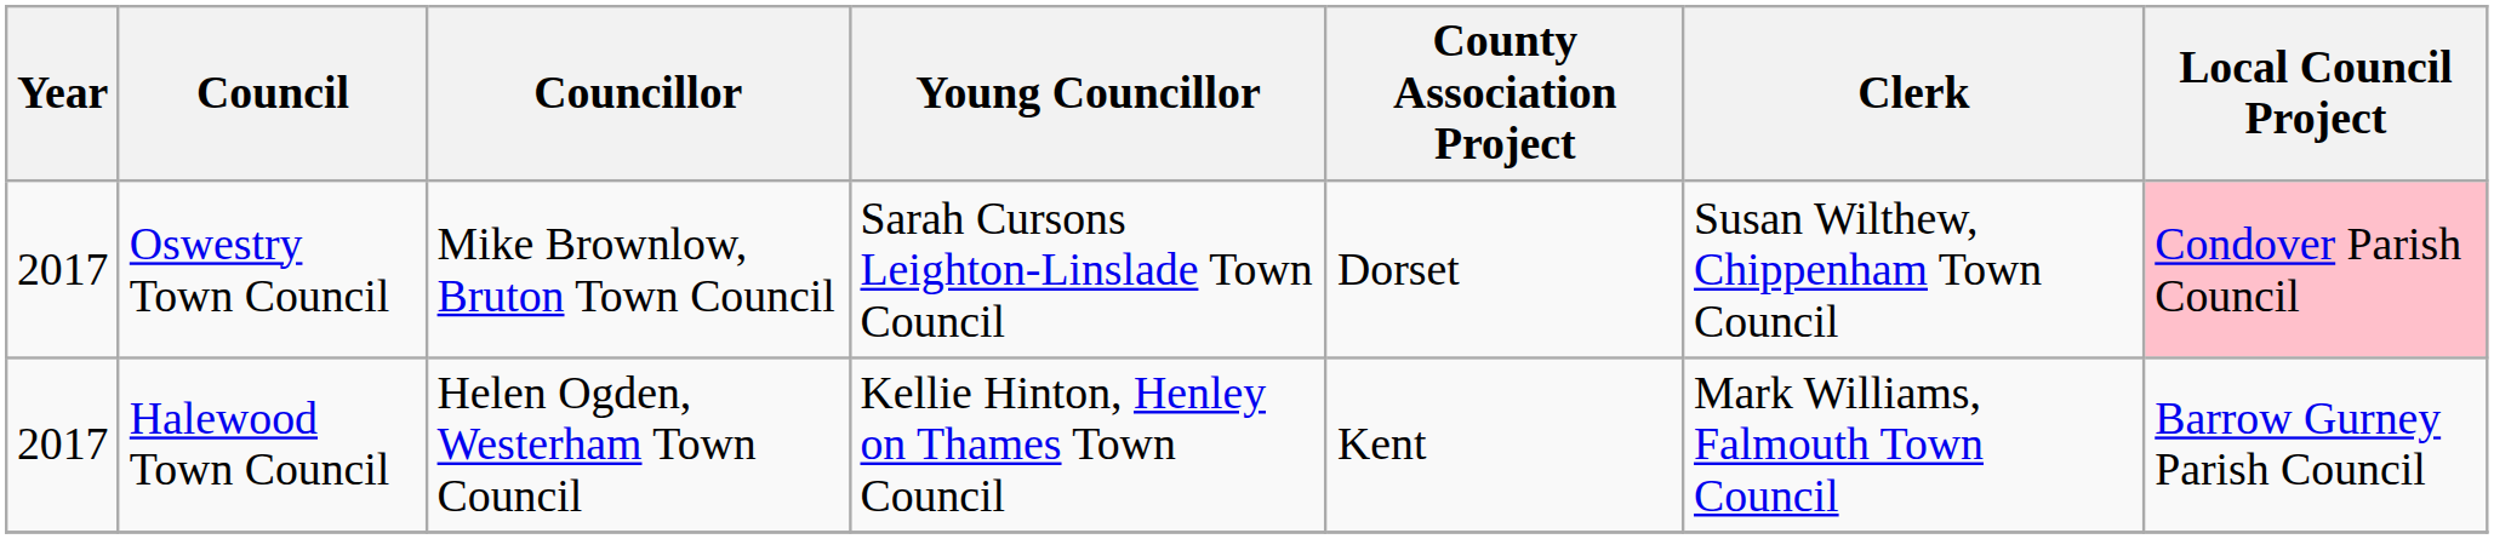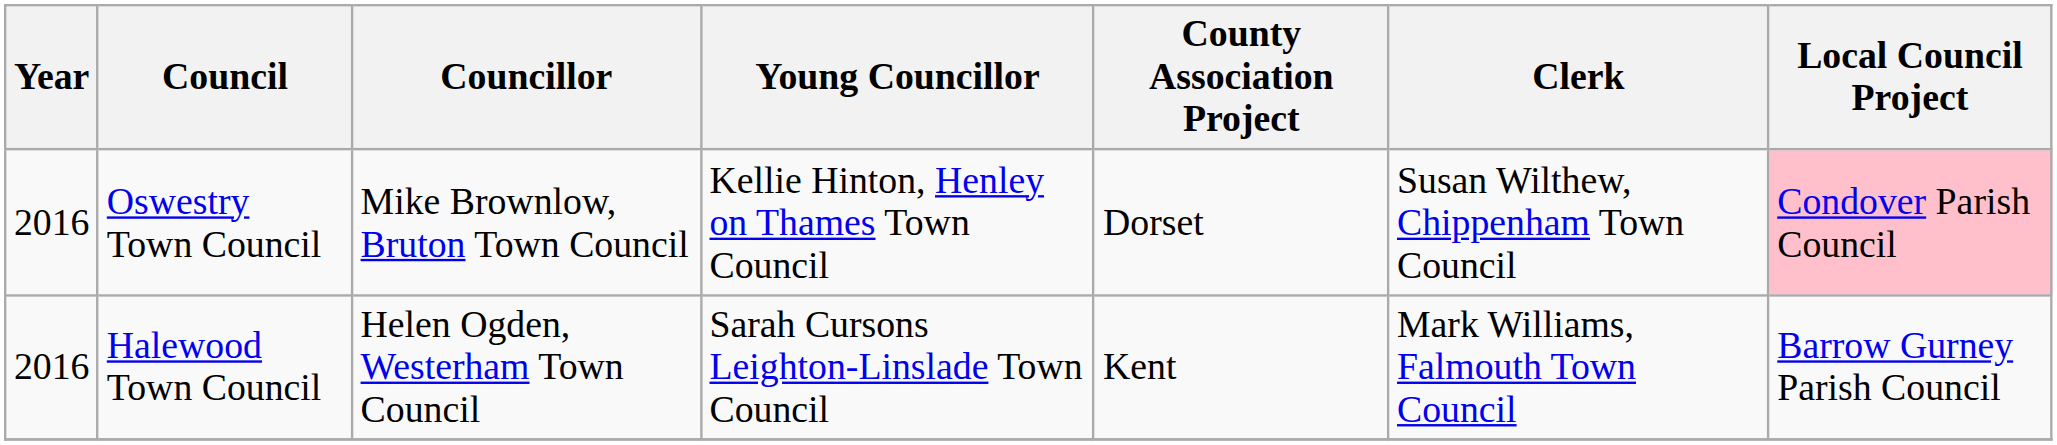Oswestry Town Council | Year: 2017 -> 2016
Oswestry Town Council | Young Councillor: Sarah Cursons Leighton-Linslade Town Council -> Kellie Hinton, Henley on Thames Town Council
Halewood Town Council | Year: 2017 -> 2016
Halewood Town Council | Young Councillor: Kellie Hinton, Henley on Thames Town Council -> Sarah Cursons Leighton-Linslade Town Council
